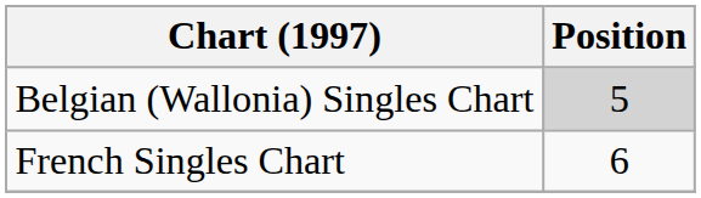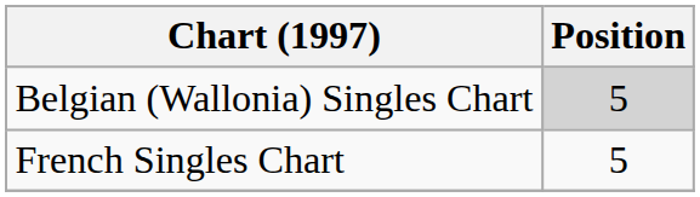French Singles Chart | Position: 6 -> 5
